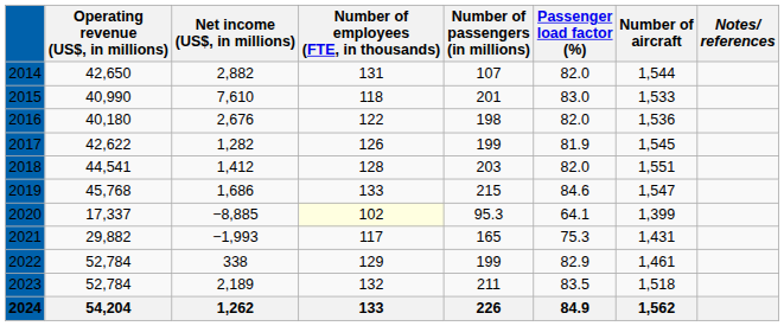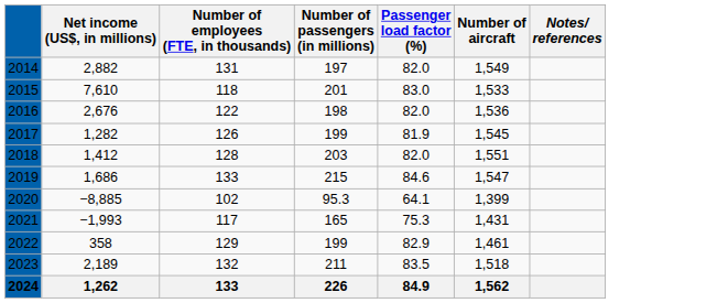- column: Operating revenue (US$, in millions) | 42,650 | 40,990 | 40,180 | 42,622 | 44,541 | 45,768 | 17,337 | 29,882 | 52,784 | 52,784 | 54,204
2014 | Number of passengers (in millions): 107 -> 197
2014 | Number of aircraft: 1,544 -> 1,549
2020 | Number of employees (FTE, in thousands): lightyellow background -> no background
2022 | Net income (US$, in millions): 338 -> 358
